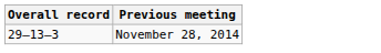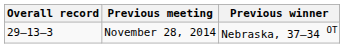+ column: Previous winner | Nebraska, 37–34 OT
